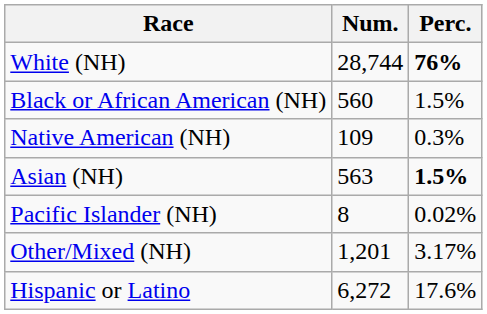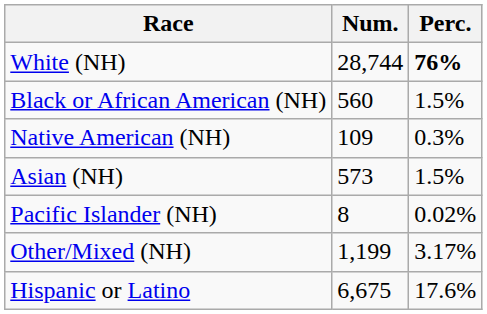Asian (NH) | Num.: 563 -> 573
Asian (NH) | Perc.: bold -> normal
Other/Mixed (NH) | Num.: 1,201 -> 1,199
Hispanic or Latino | Num.: 6,272 -> 6,675
